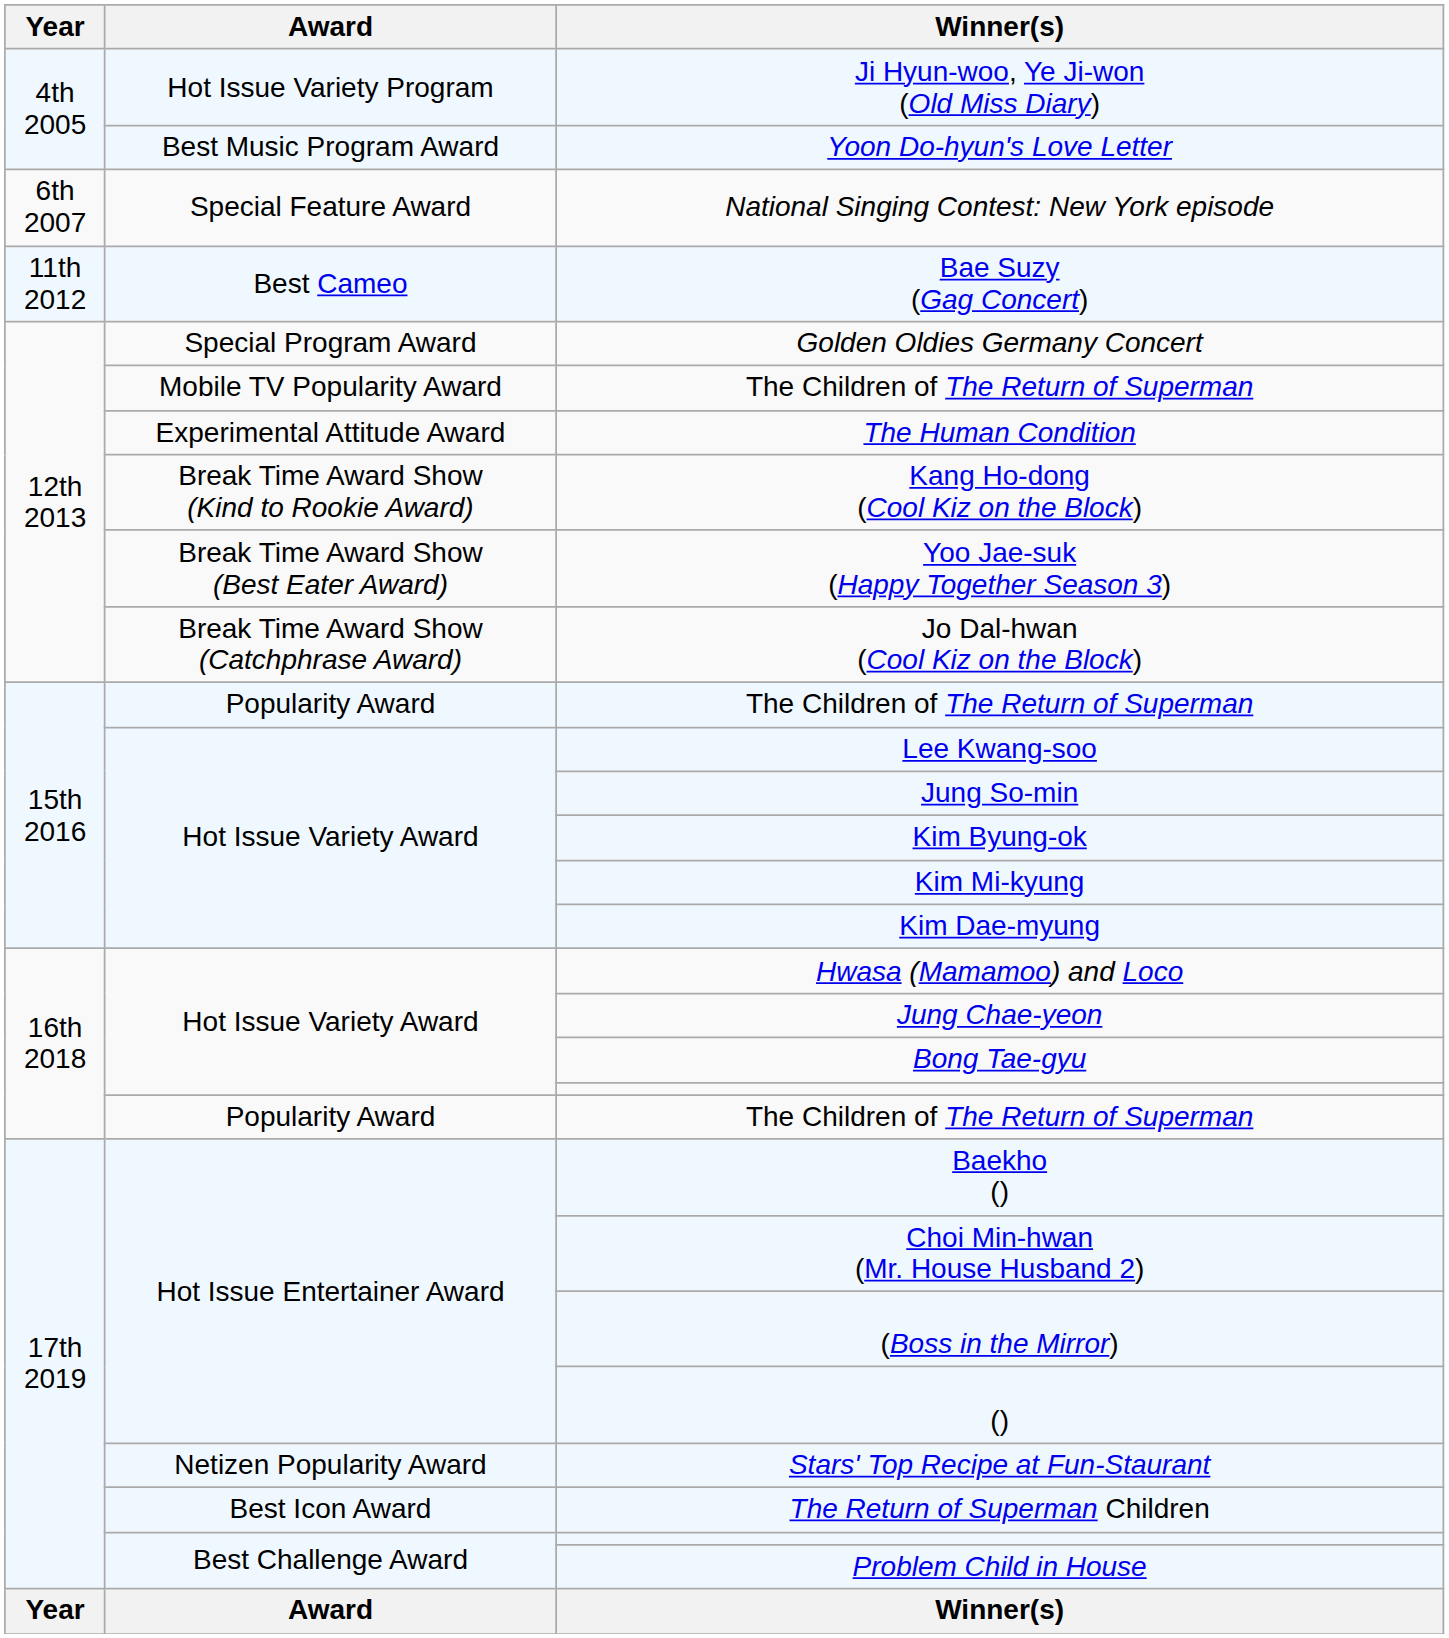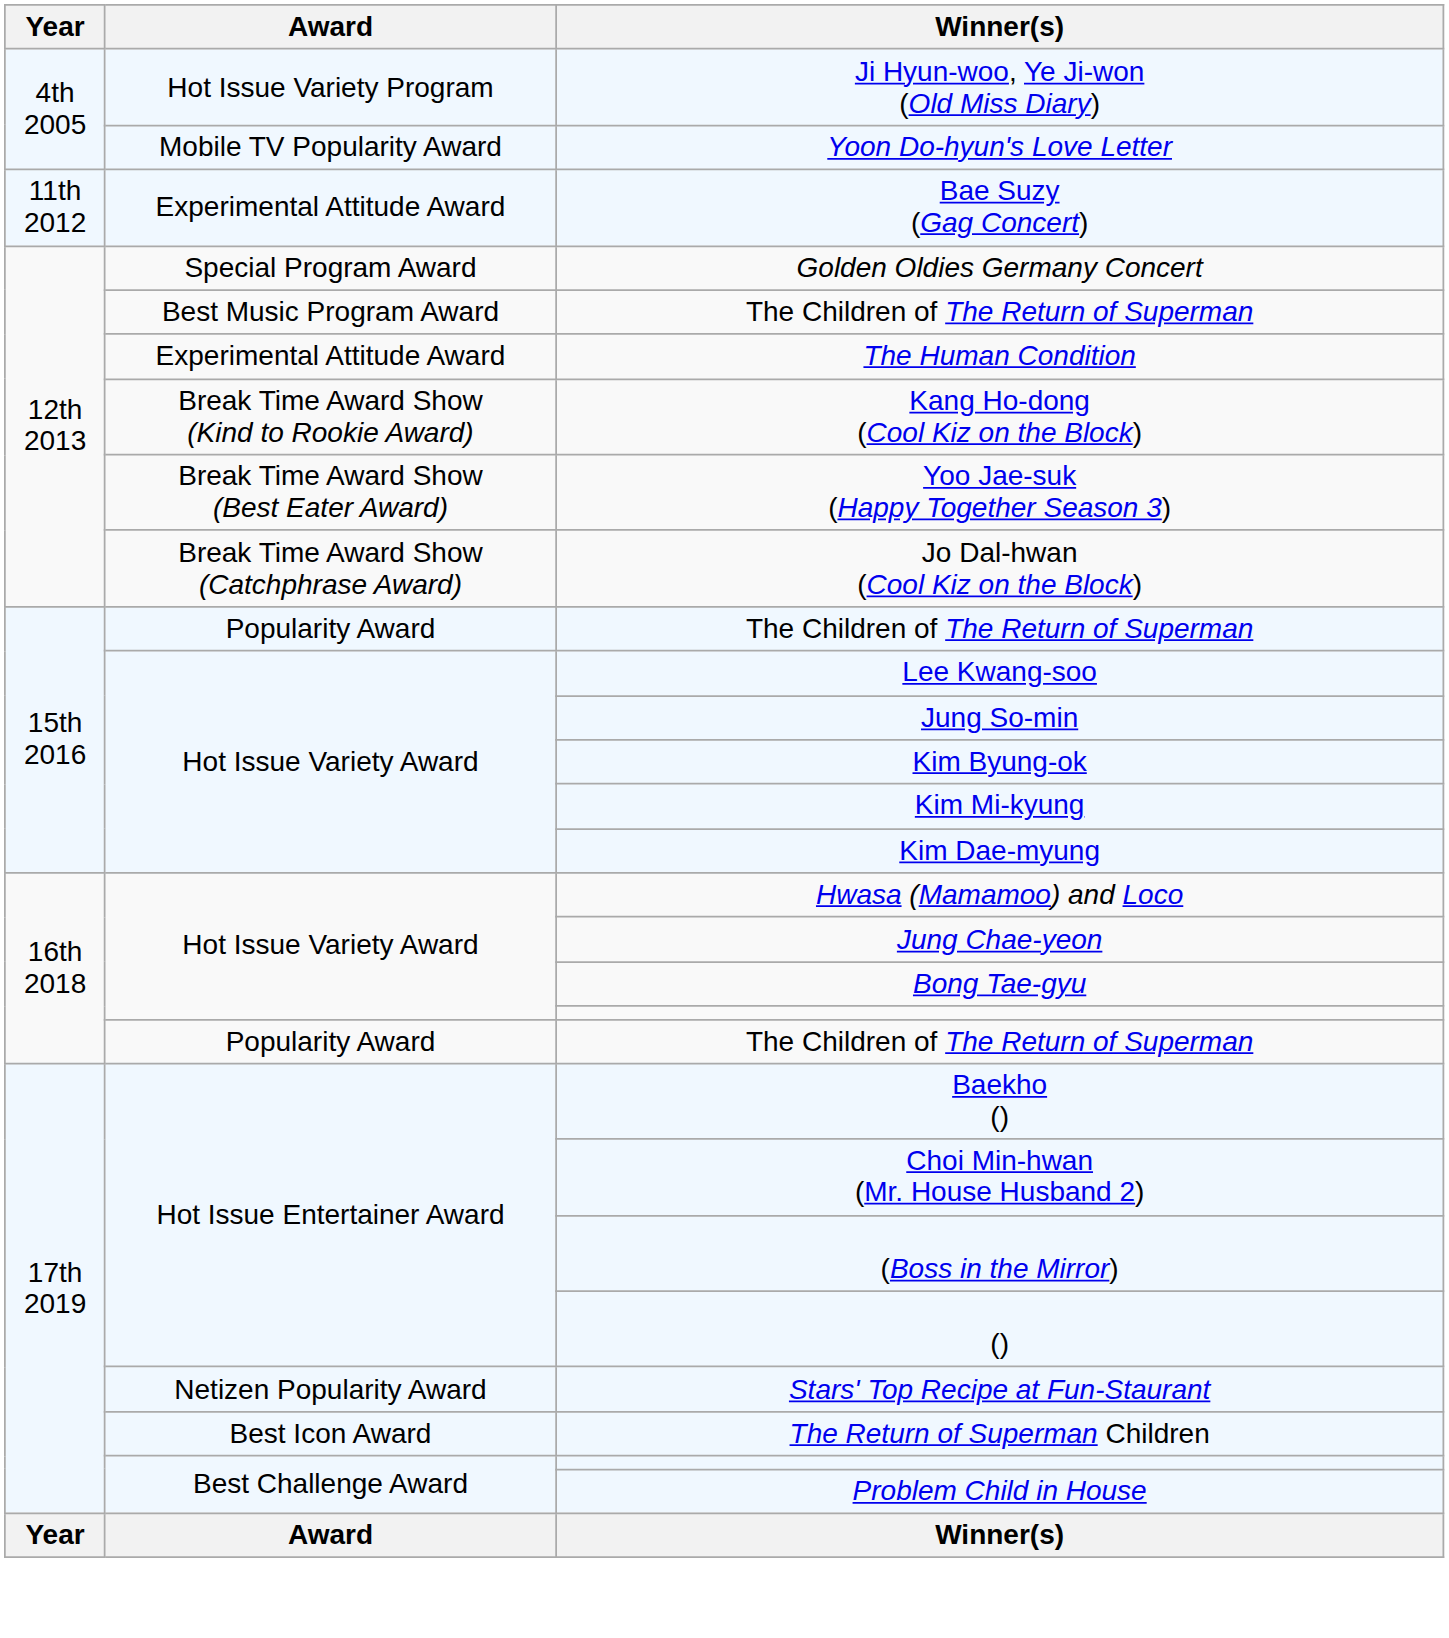Yoon Do-hyun's Love Letter | Award: Best Music Program Award -> Mobile TV Popularity Award
- row: 6th 2007 | Special Feature Award | National Singing Contest: New York episode
Bae Suzy (Gag Concert) | Award: Best Cameo -> Experimental Attitude Award
12th 2013 / The Children of The Return of Superman | Award: Mobile TV Popularity Award -> Best Music Program Award
